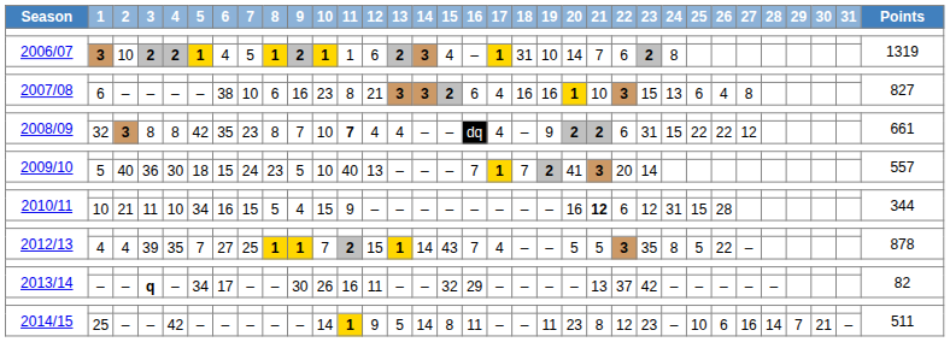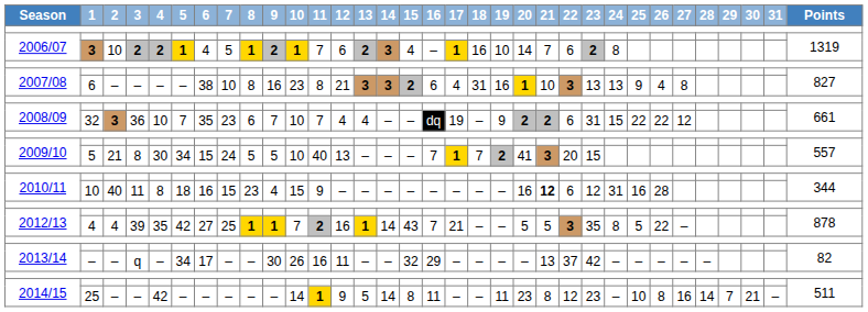2006/07 / 3 | 11: 1 -> 7
2006/07 / 3 | 18: 31 -> 16
2007/08 / 6 | 8: 6 -> 8
2007/08 / 6 | 18: 16 -> 31
2007/08 / 6 | 23: 15 -> 13
2007/08 / 6 | 25: 6 -> 9
2008/09 / 32 | 3: 8 -> 36
2008/09 / 32 | 4: 8 -> 10
2008/09 / 32 | 5: 42 -> 7
2008/09 / 32 | 8: 8 -> 6
2008/09 / 32 | 11: bold -> normal
2008/09 / 32 | 17: 4 -> 19
2009/10 / 5 | 2: 40 -> 21
2009/10 / 5 | 3: 36 -> 8
2009/10 / 5 | 5: 18 -> 34
2009/10 / 5 | 8: 23 -> 5
2009/10 / 5 | 23: 14 -> 15
2010/11 / 10 | 2: 21 -> 40
2010/11 / 10 | 4: 10 -> 8
2010/11 / 10 | 5: 34 -> 18
2010/11 / 10 | 8: 5 -> 23
2010/11 / 10 | 25: 15 -> 16
2012/13 / 4 | 5: 7 -> 42
2012/13 / 4 | 12: 15 -> 16
2012/13 / 4 | 17: 4 -> 21
2013/14 / – | 3: bold -> normal
2014/15 / 25 | 26: 6 -> 8
